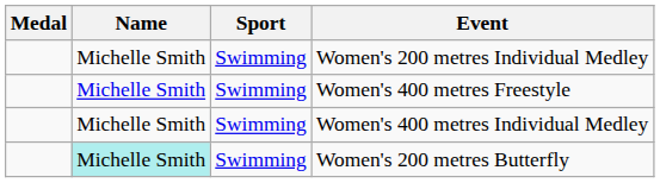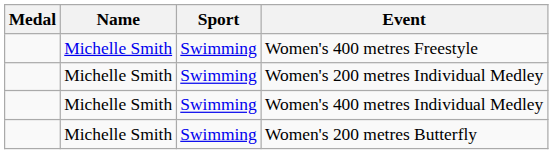rows swapped: Women's 400 metres Freestyle <-> Women's 200 metres Individual Medley
Women's 200 metres Butterfly | Name: paleturquoise background -> no background
